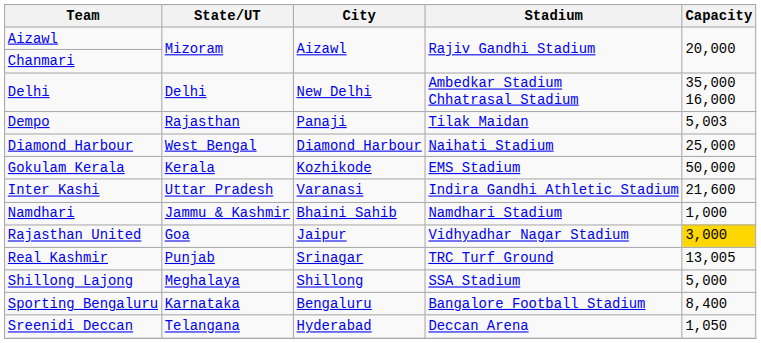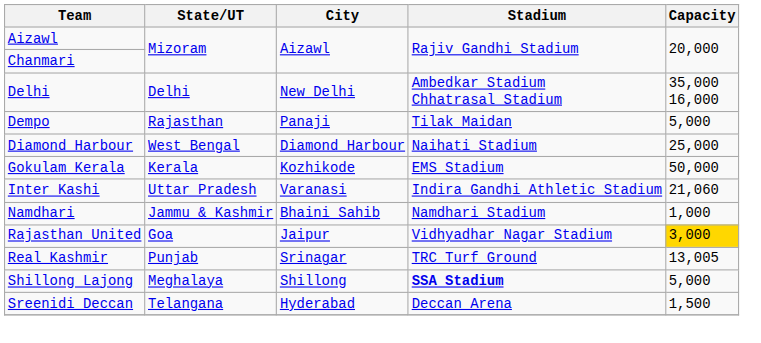Dempo | Capacity: 5,003 -> 5,000
Inter Kashi | Capacity: 21,600 -> 21,060
Shillong Lajong | Stadium: normal -> bold
- row: Sporting Bengaluru | Karnataka | Bengaluru | Bangalore Football Stadium | 8,400
Sreenidi Deccan | Capacity: 1,050 -> 1,500
